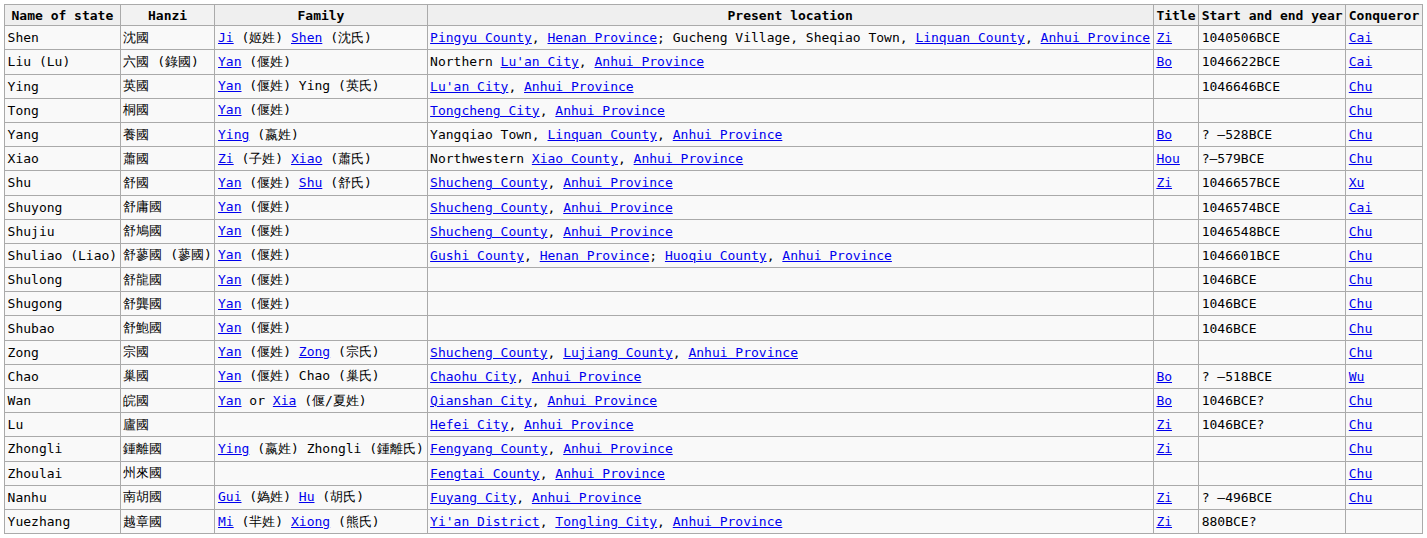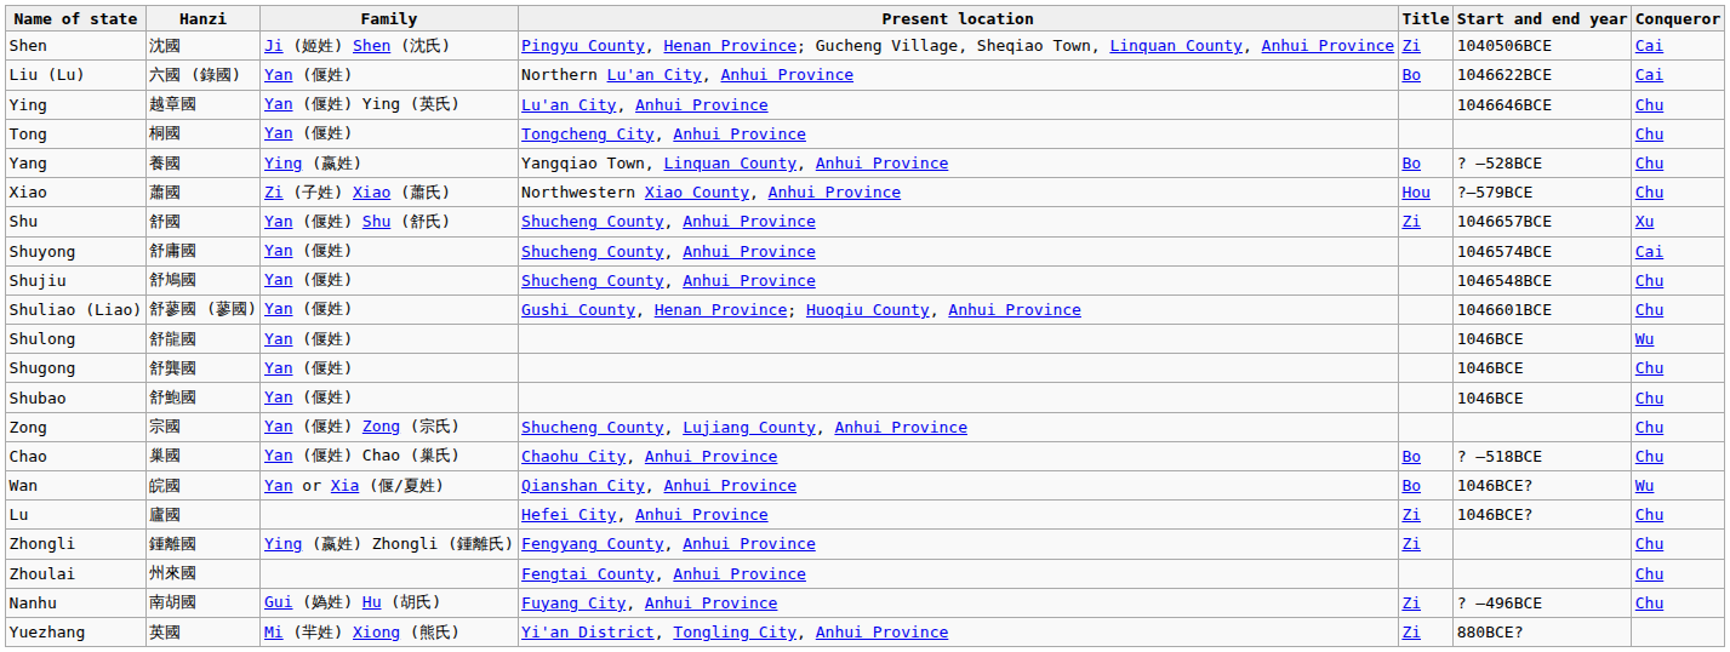Ying | Hanzi: 英國 -> 越章國
Shulong | Conqueror: Chu -> Wu
Chao | Conqueror: Wu -> Chu
Wan | Conqueror: Chu -> Wu
Yuezhang | Hanzi: 越章國 -> 英國
